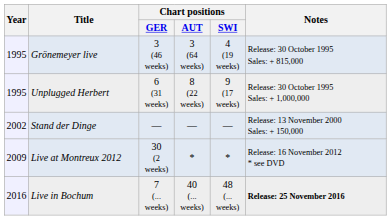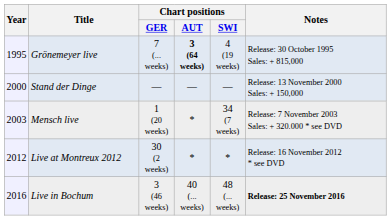Grönemeyer live | Chart positions / GER: 3 (46 weeks) -> 7 (... weeks)
Grönemeyer live | Chart positions / AUT: normal -> bold
- row: 1995 | Unplugged Herbert | 6 (31 weeks) | 8 (22 weeks) | 9 (17 weeks) | Release: 30 October 1995 Sales: + 1,000,000
Stand der Dinge | Year: 2002 -> 2000
+ row: 2003 | Mensch live | 1 (20 weeks) | * | 34 (7 weeks) | Release: 7 November 2003 Sales: + 320.000 * see DVD
Live at Montreux 2012 | Year: 2009 -> 2012
Live in Bochum | Chart positions / GER: 7 (... weeks) -> 3 (46 weeks)
